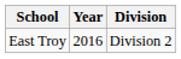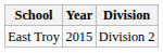East Troy | Year: 2016 -> 2015
